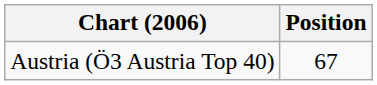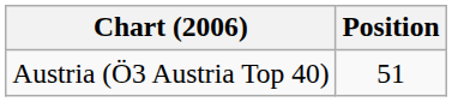Austria (Ö3 Austria Top 40) | Position: 67 -> 51
